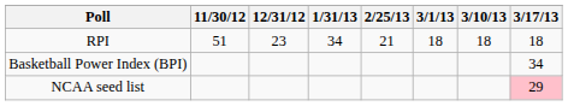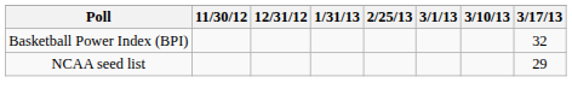- row: RPI | 51 | 23 | 34 | 21 | 18 | 18 | 18
Basketball Power Index (BPI) | 3/17/13: 34 -> 32
NCAA seed list | 3/17/13: pink background -> no background
